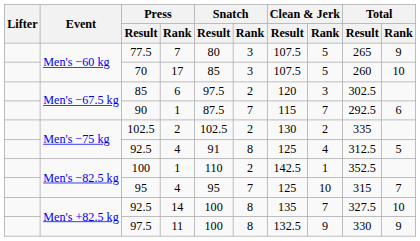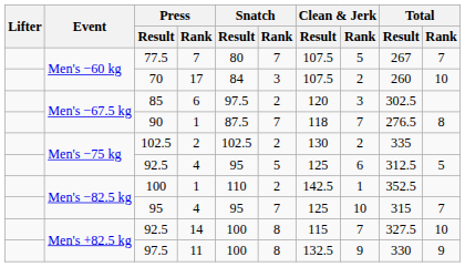77.5 | Snatch / Rank: 3 -> 7
77.5 | Total / Result: 265 -> 267
77.5 | Total / Rank: 9 -> 7
70 | Snatch / Result: 85 -> 84
70 | Clean & Jerk / Rank: 5 -> 2
90 | Clean & Jerk / Result: 115 -> 118
90 | Total / Result: 292.5 -> 276.5
90 | Total / Rank: 6 -> 8
92.5 / 4 | Snatch / Result: 91 -> 95
92.5 / 4 | Snatch / Rank: 8 -> 5
92.5 / 4 | Clean & Jerk / Rank: 4 -> 6
92.5 / 14 | Clean & Jerk / Result: 135 -> 115
